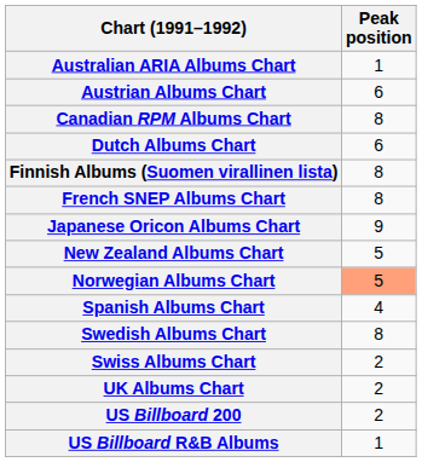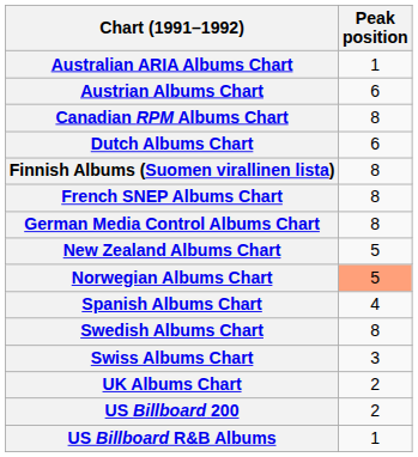+ row: German Media Control Albums Chart | 8
- row: Japanese Oricon Albums Chart | 9
Swiss Albums Chart | Peak position: 2 -> 3
